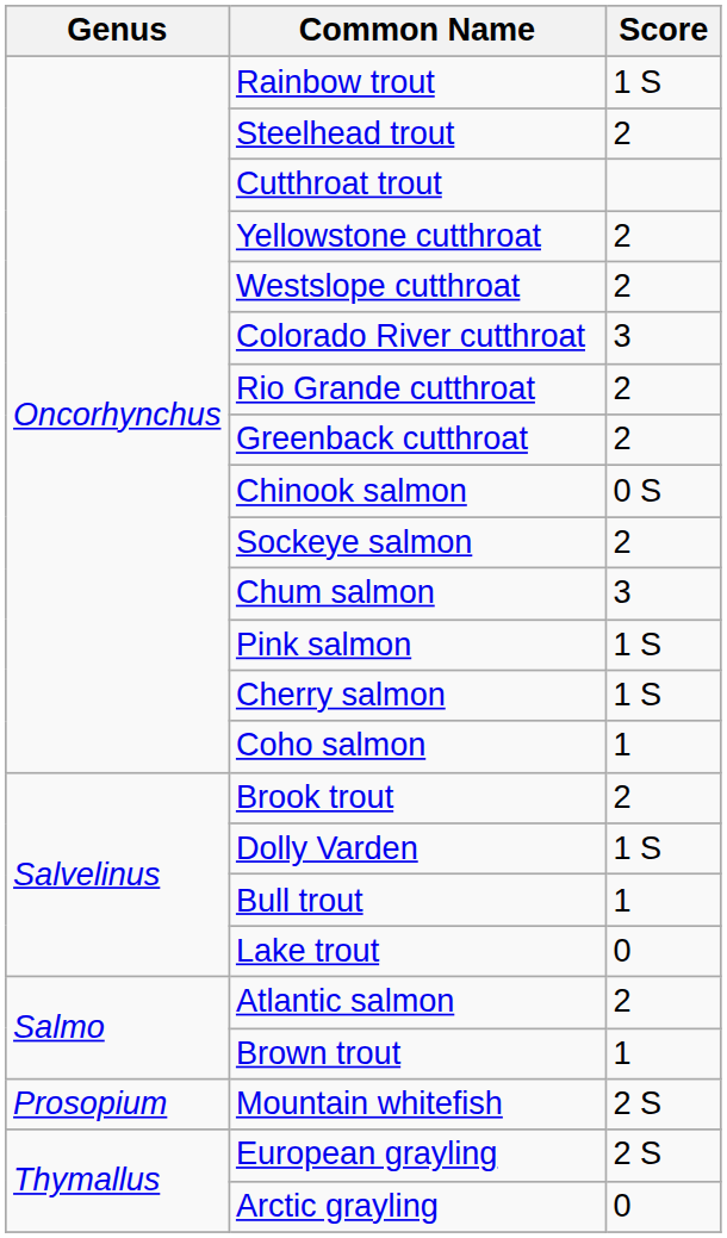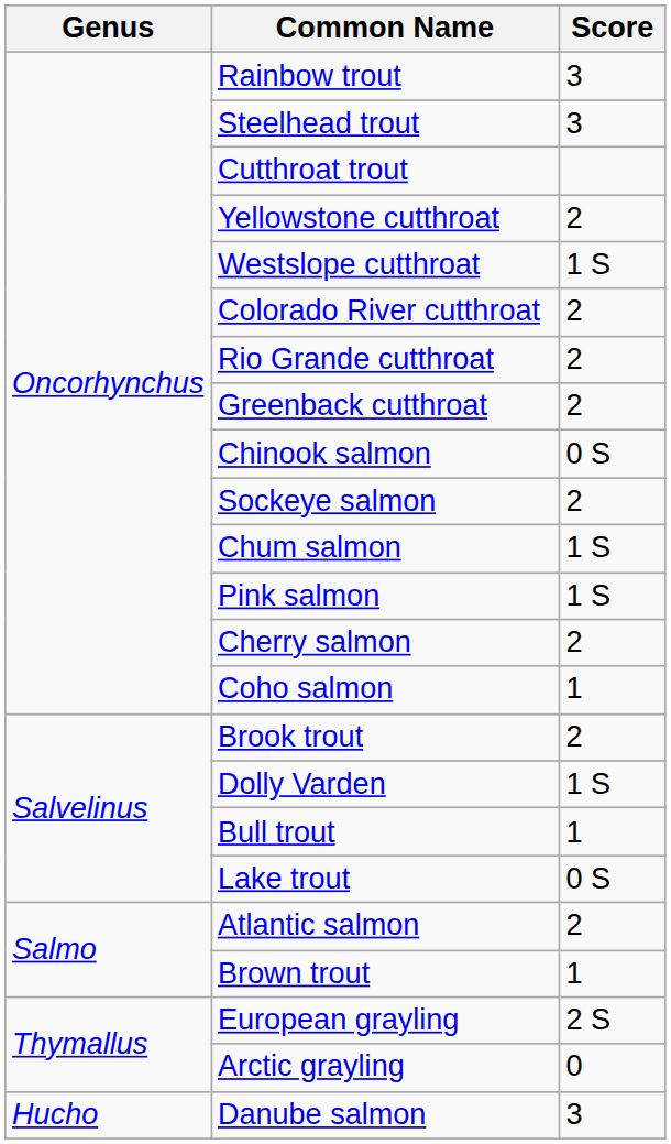Rainbow trout | Score: 1 S -> 3
Steelhead trout | Score: 2 -> 3
Westslope cutthroat | Score: 2 -> 1 S
Colorado River cutthroat | Score: 3 -> 2
Chum salmon | Score: 3 -> 1 S
Cherry salmon | Score: 1 S -> 2
Lake trout | Score: 0 -> 0 S
- row: Prosopium | Mountain whitefish | 2 S
+ row: Hucho | Danube salmon | 3
